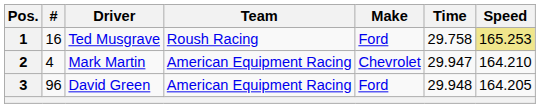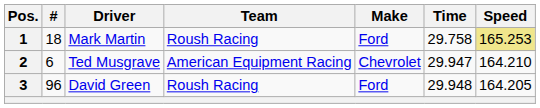1 | #: 16 -> 18
1 | Driver: Ted Musgrave -> Mark Martin
2 | #: 4 -> 6
2 | Driver: Mark Martin -> Ted Musgrave
3 | Team: American Equipment Racing -> Roush Racing
